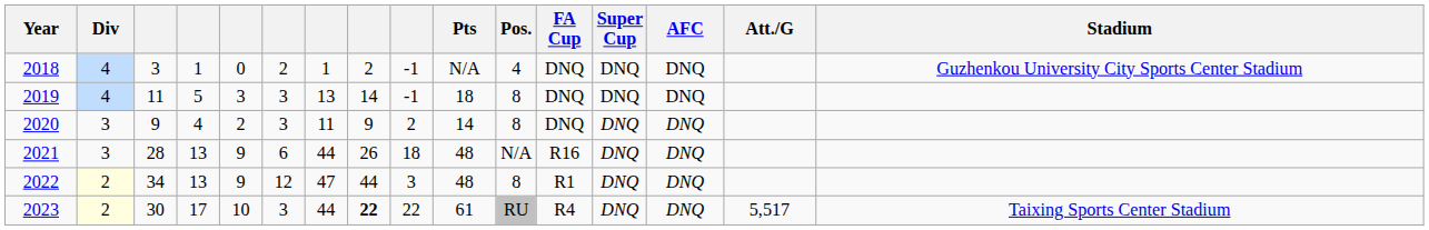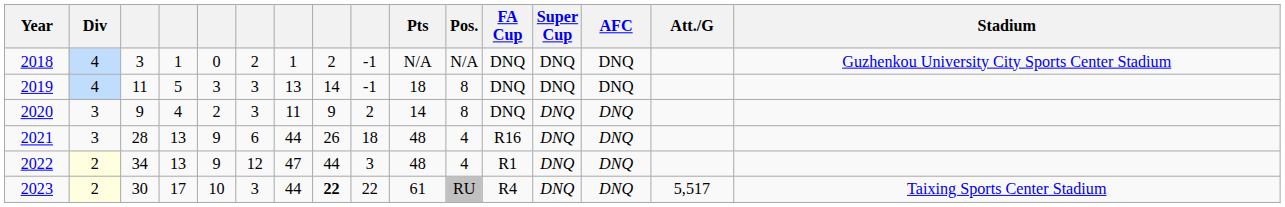2018 | Pos.: 4 -> N/A
2021 | Pos.: N/A -> 4
2022 | Pos.: 8 -> 4
